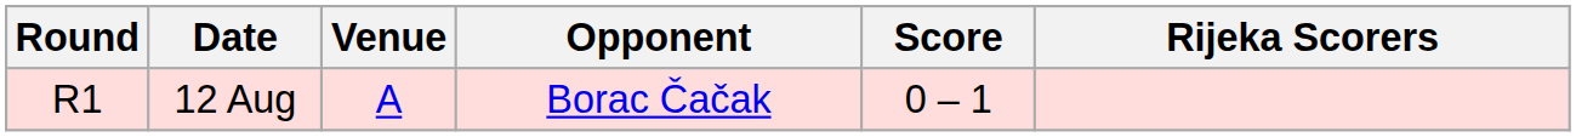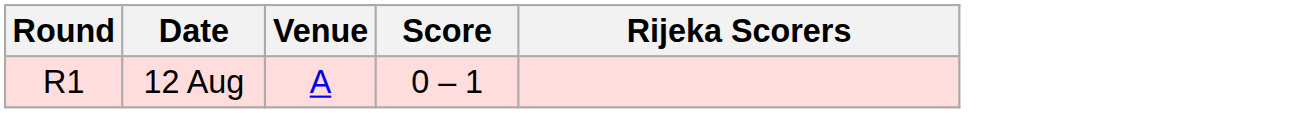- column: Opponent | Borac Čačak
